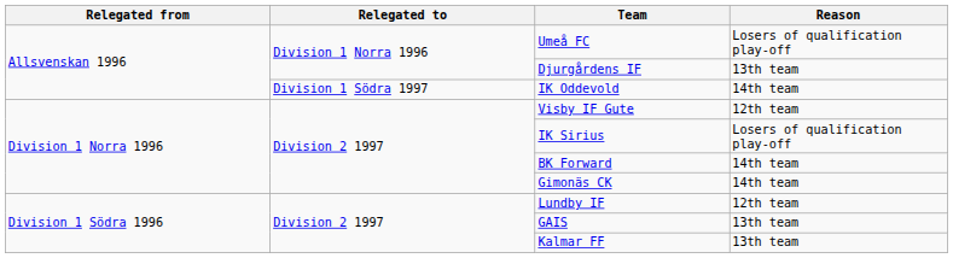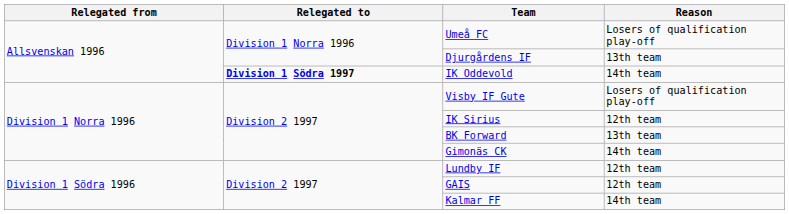IK Oddevold | Relegated to: normal -> bold
Visby IF Gute | Reason: 12th team -> Losers of qualification play-off
IK Sirius | Reason: Losers of qualification play-off -> 12th team
BK Forward | Reason: 14th team -> 13th team
GAIS | Reason: 13th team -> 12th team
Kalmar FF | Reason: 13th team -> 14th team
